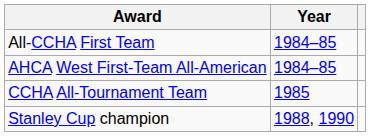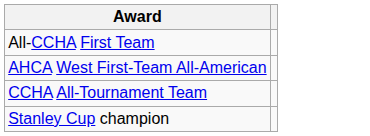- column: Year | 1984–85 | 1984–85 | 1985 | 1988, 1990
